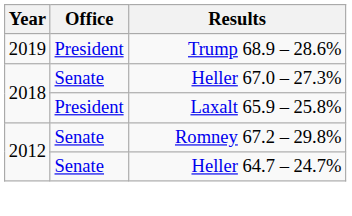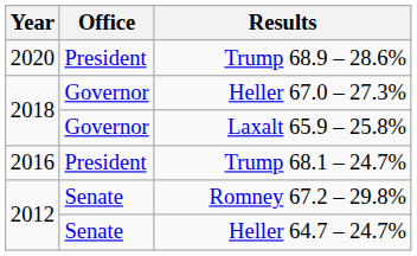Trump 68.9 – 28.6% | Year: 2019 -> 2020
Heller 67.0 – 27.3% | Office: Senate -> Governor
Laxalt 65.9 – 25.8% | Office: President -> Governor
+ row: 2016 | President | Trump 68.1 – 24.7%
